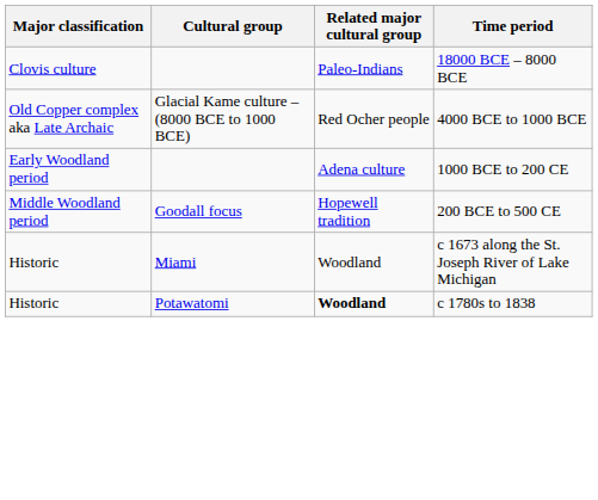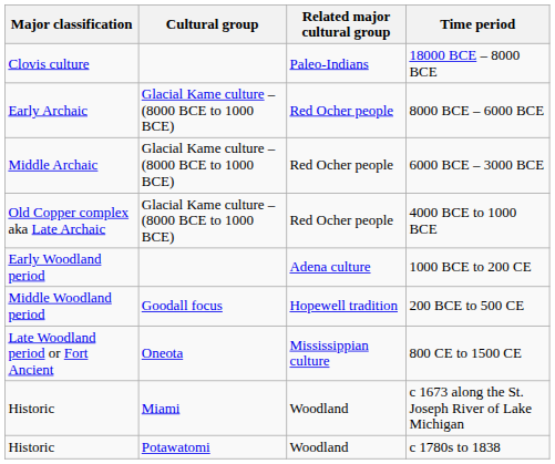+ row: Early Archaic | Glacial Kame culture – (8000 BCE to 1000 BCE) | Red Ocher people | 8000 BCE – 6000 BCE
+ row: Middle Archaic | Glacial Kame culture – (8000 BCE to 1000 BCE) | Red Ocher people | 6000 BCE – 3000 BCE
+ row: Late Woodland period or Fort Ancient | Oneota | Mississippian culture | 800 CE to 1500 CE
c 1780s to 1838 | Related major cultural group: bold -> normal
